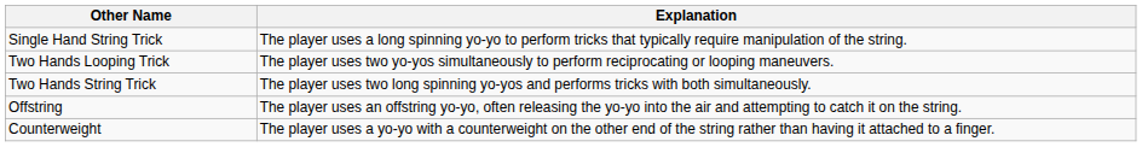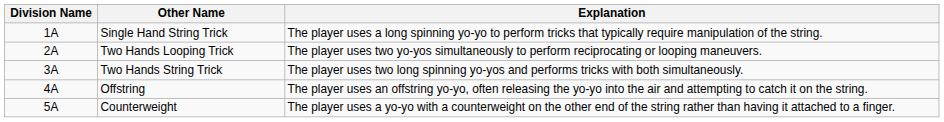+ column: Division Name | 1A | 2A | 3A | 4A | 5A
